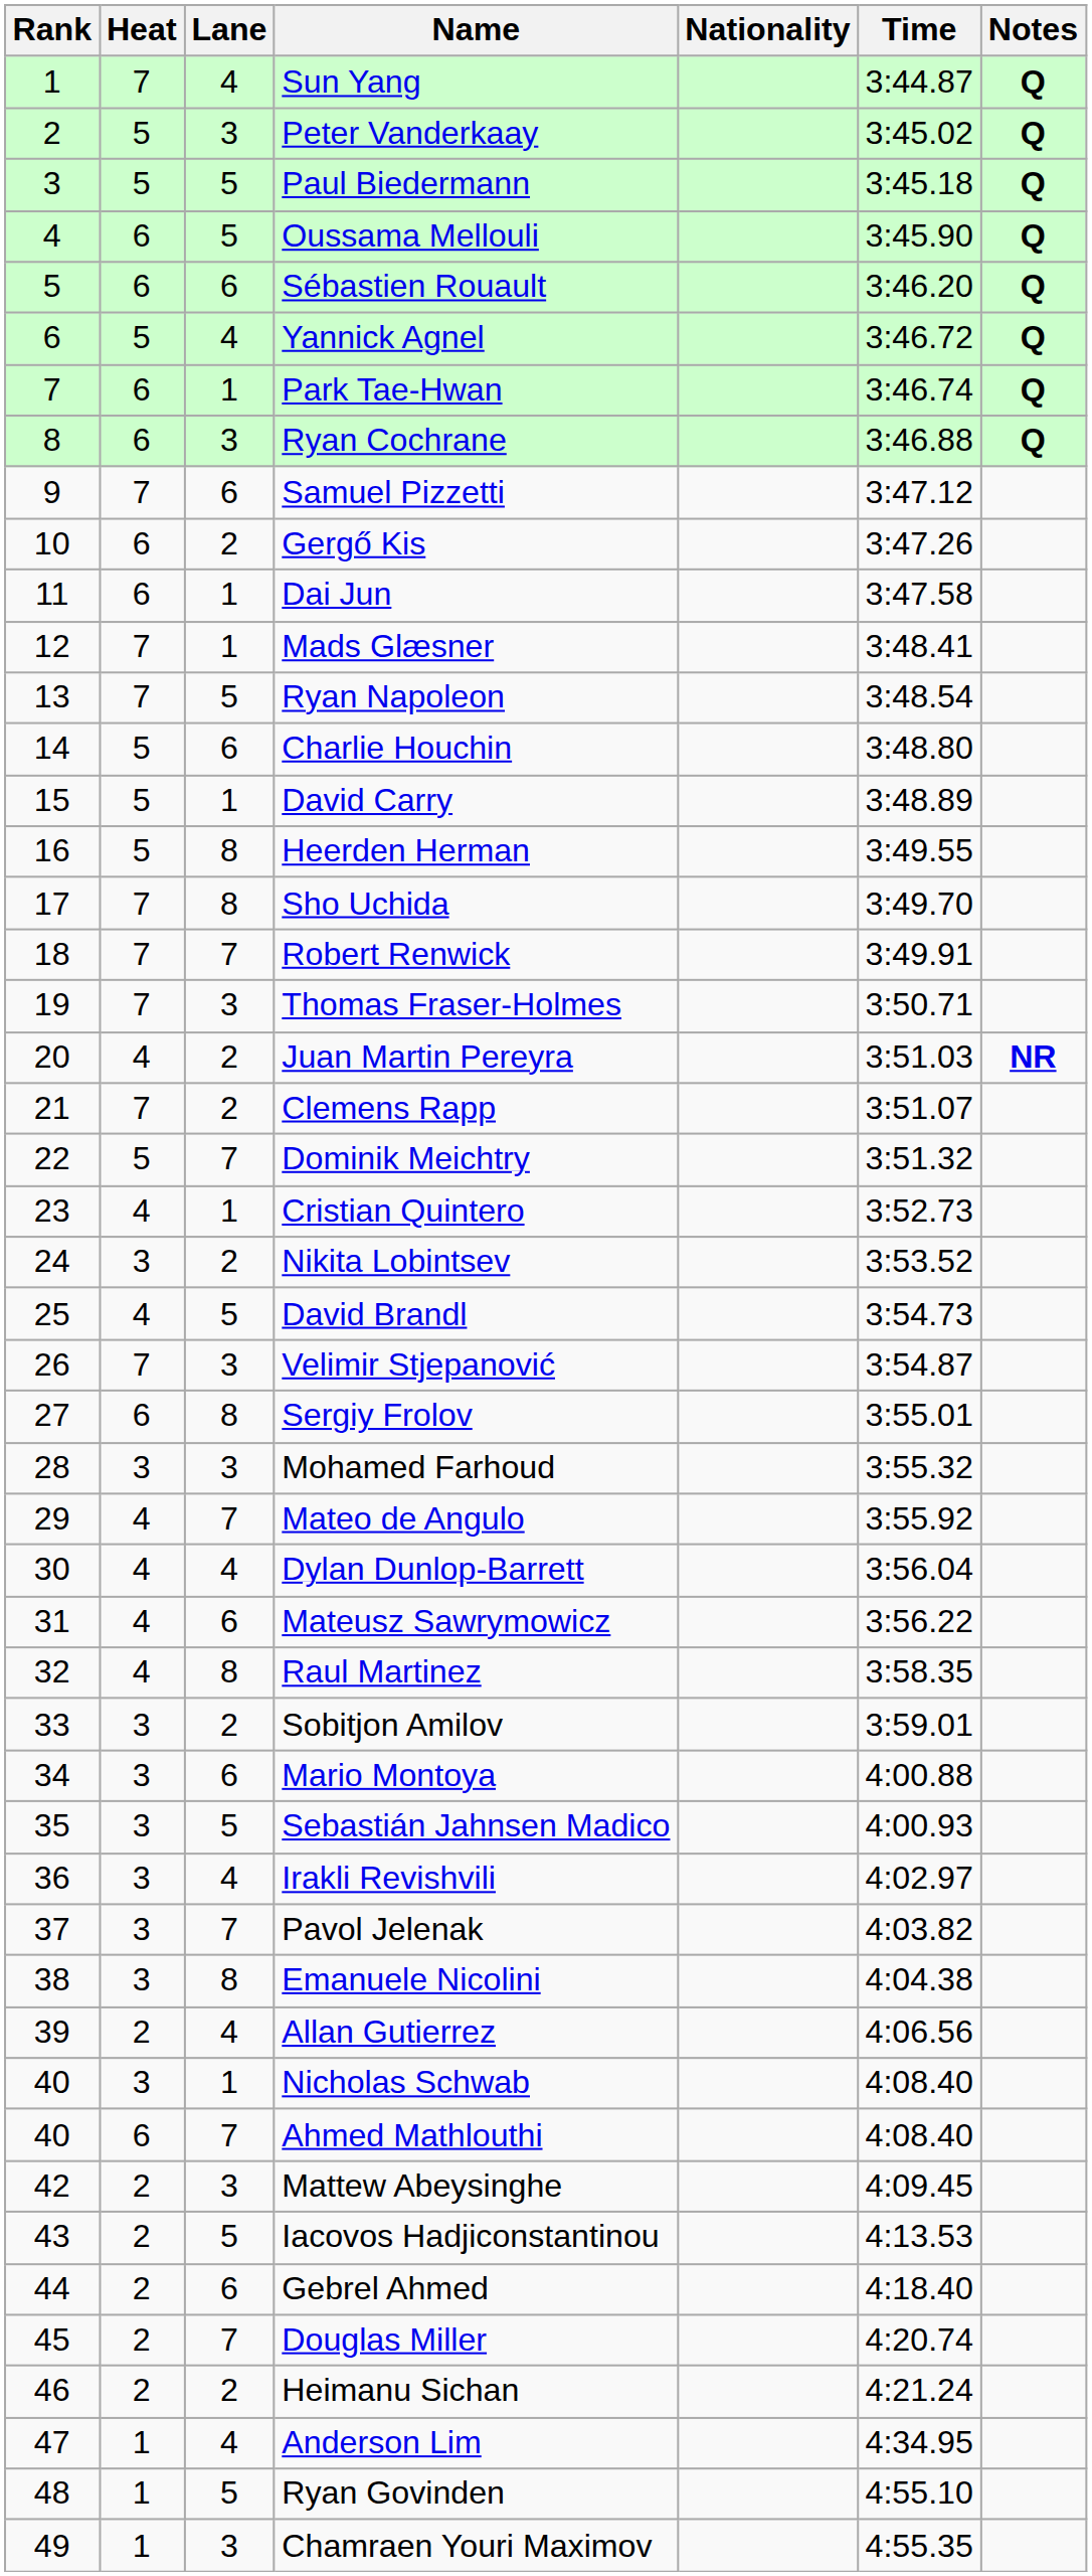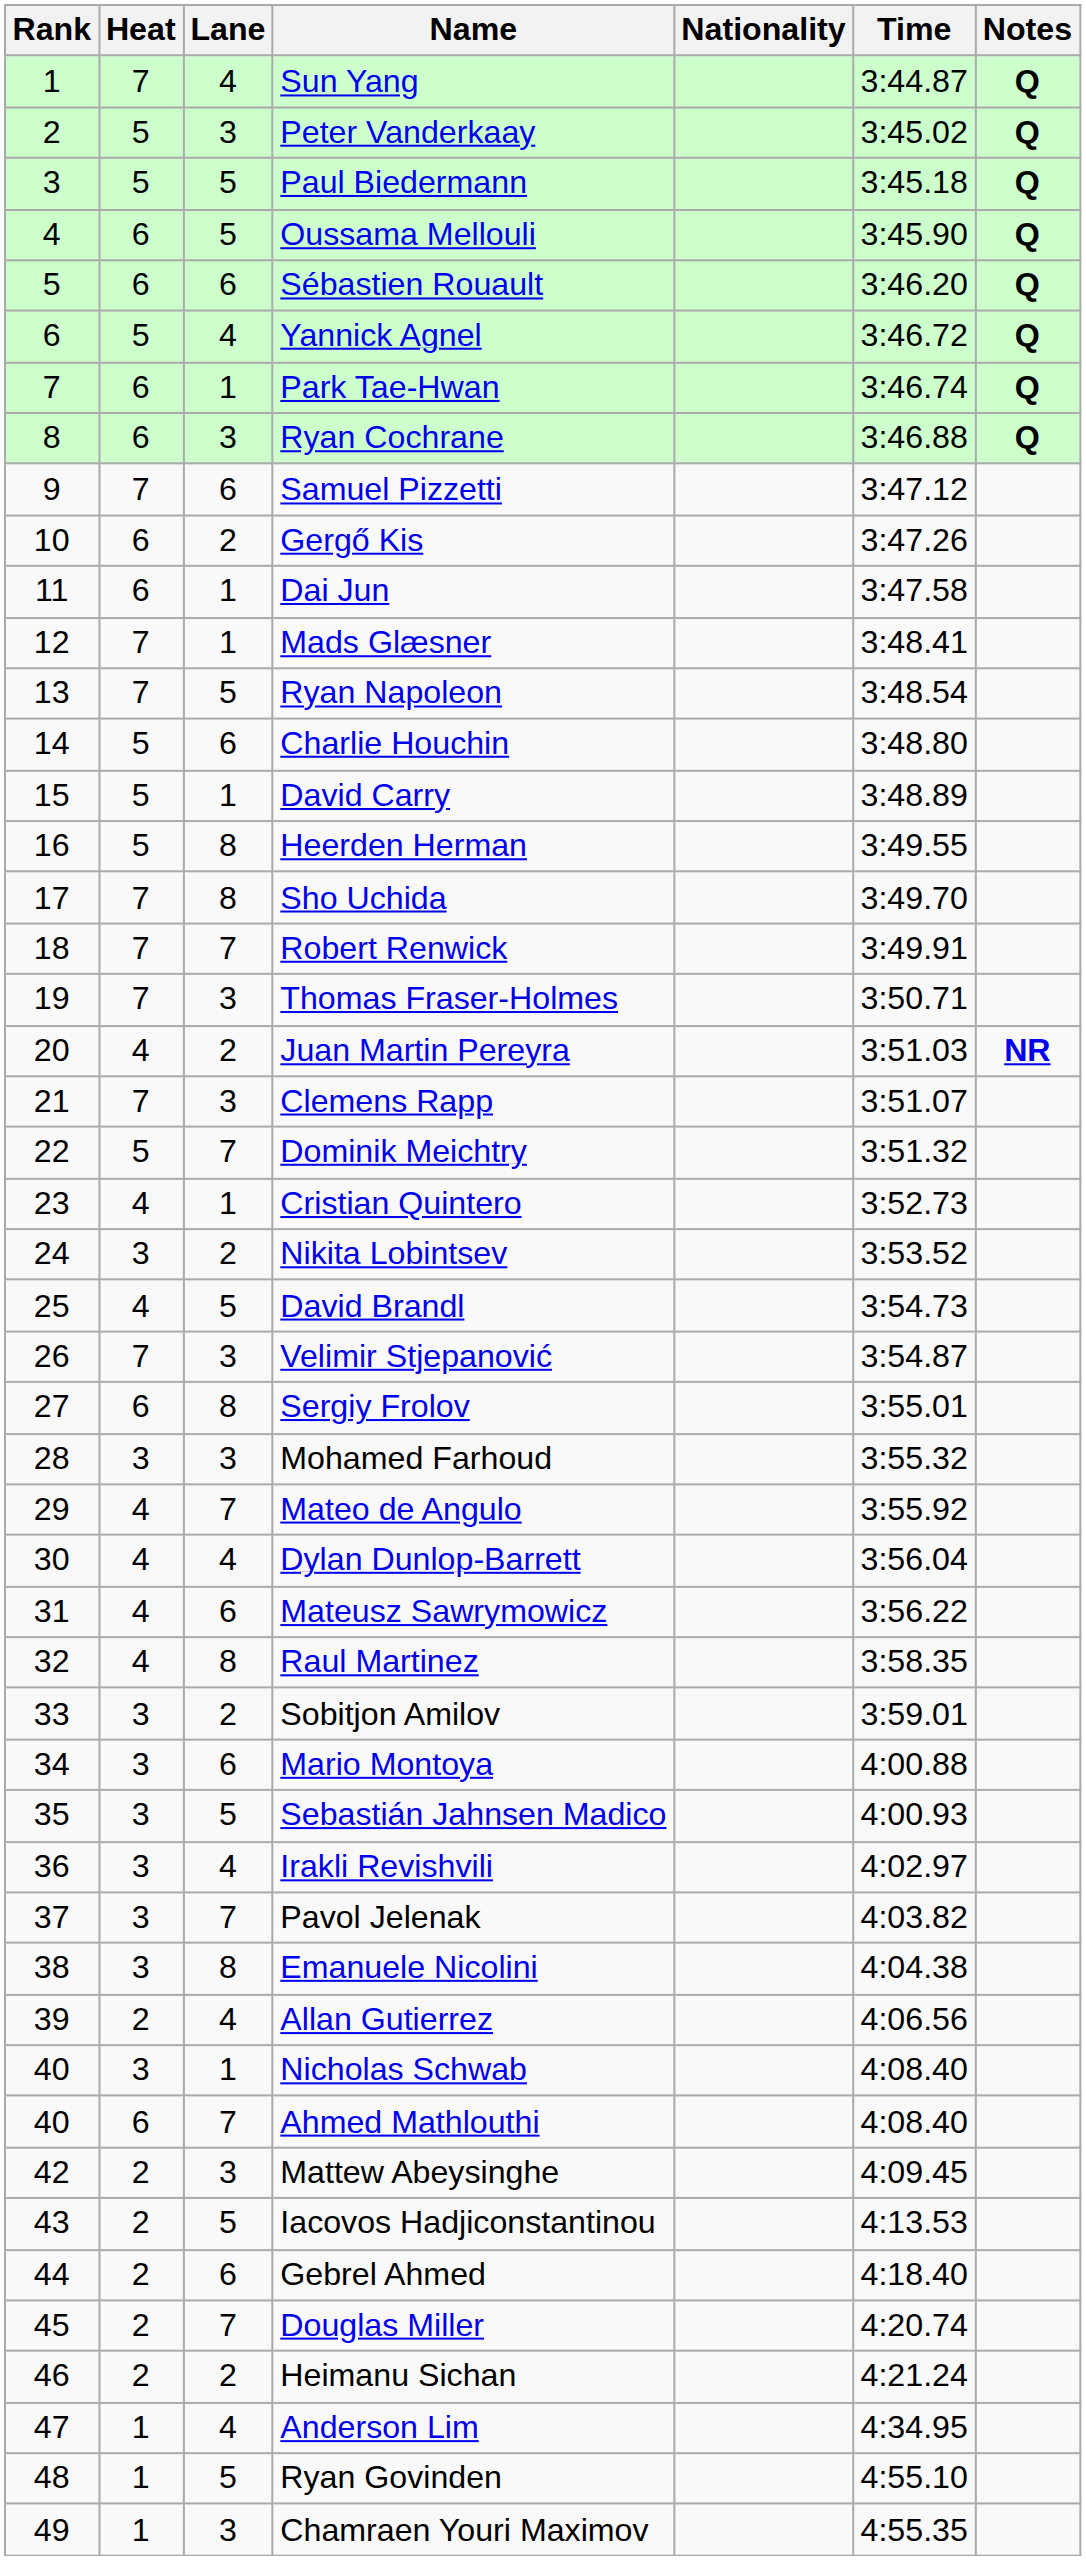Clemens Rapp | Lane: 2 -> 3
